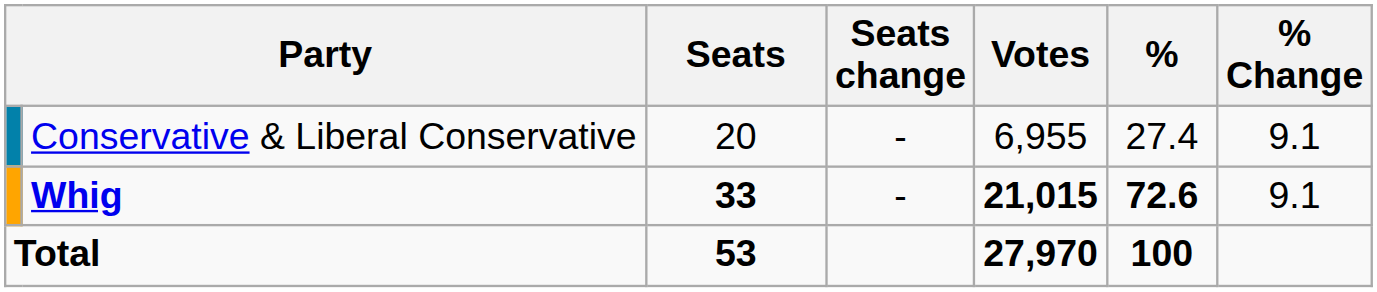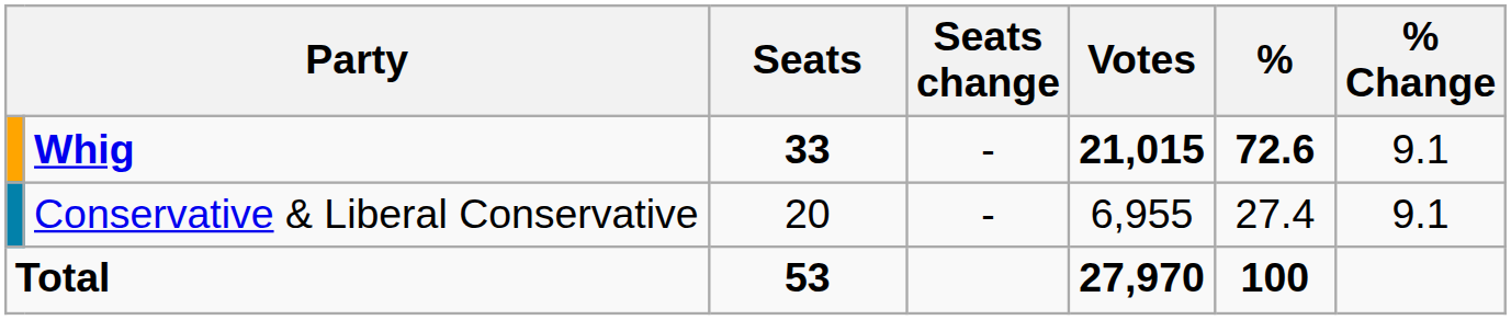rows swapped: Whig <-> Conservative & Liberal Conservative
